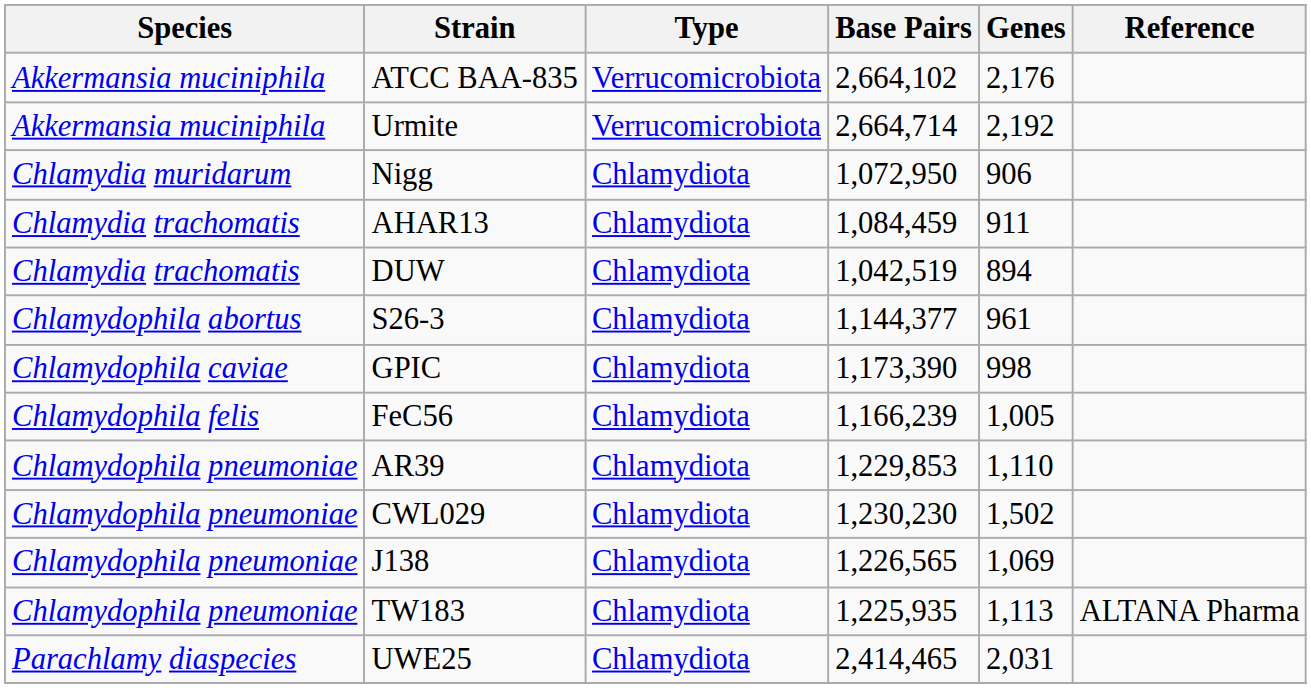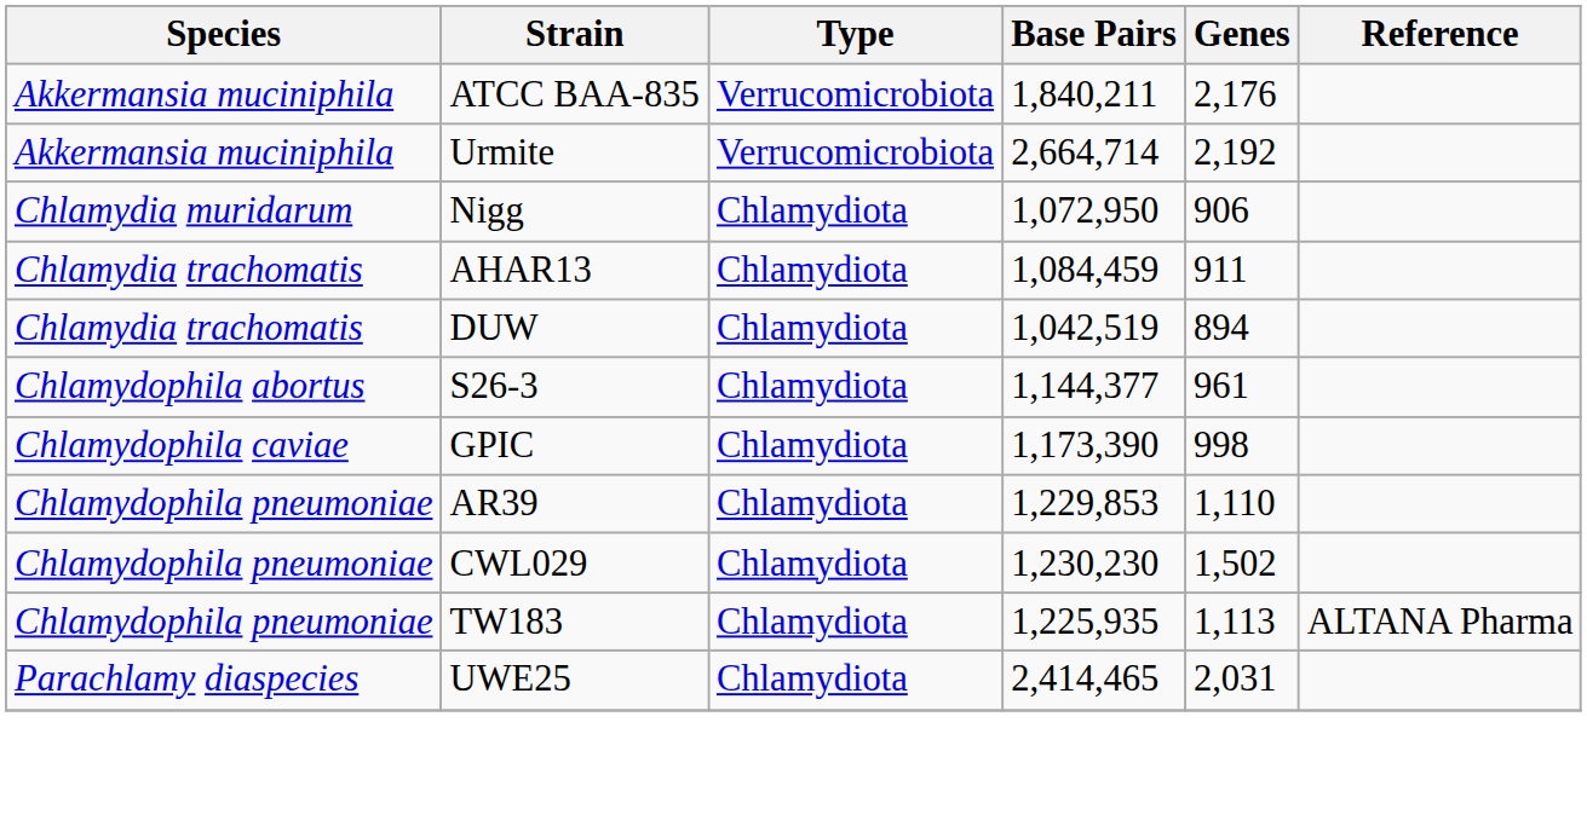ATCC BAA-835 | Base Pairs: 2,664,102 -> 1,840,211
- row: Chlamydophila felis | FeC56 | Chlamydiota | 1,166,239 | 1,005
- row: Chlamydophila pneumoniae | J138 | Chlamydiota | 1,226,565 | 1,069
